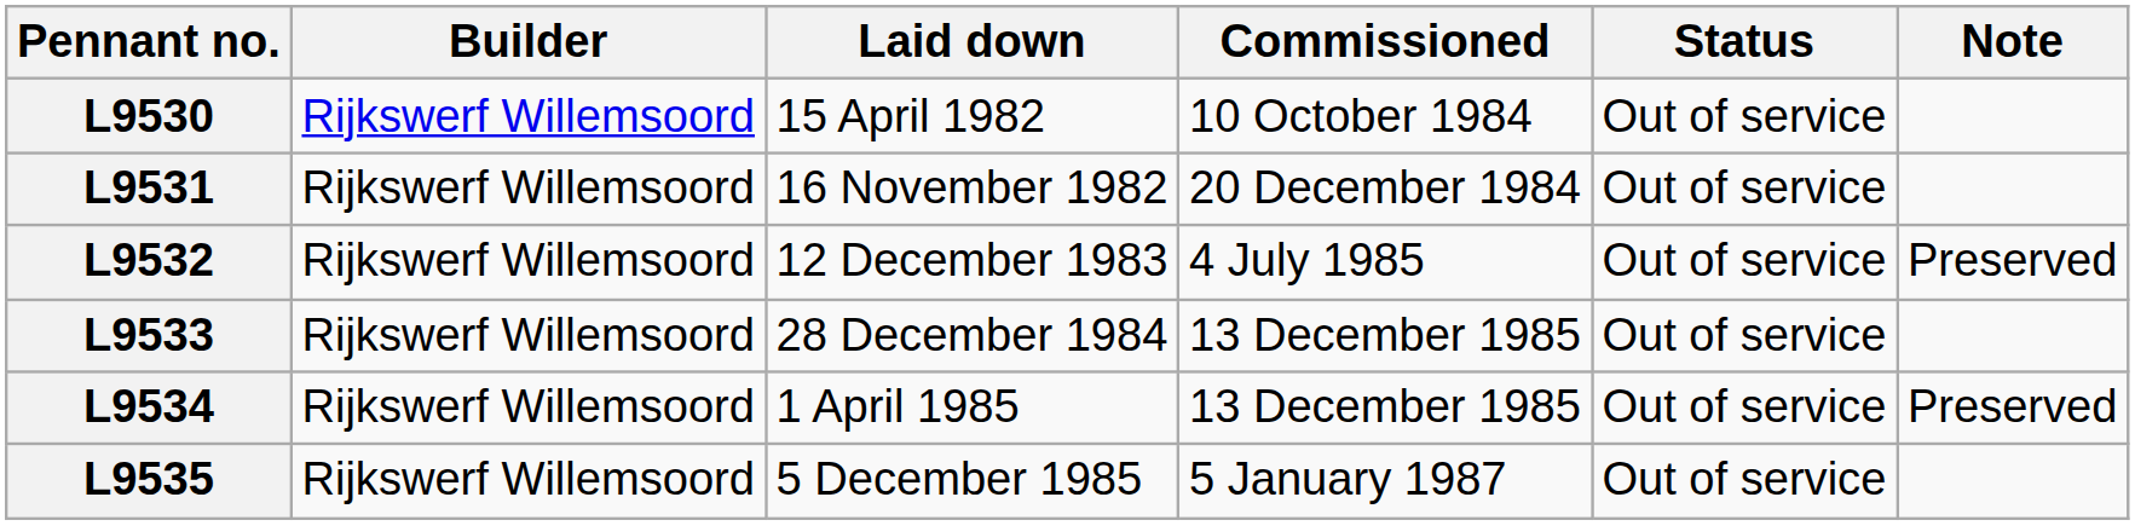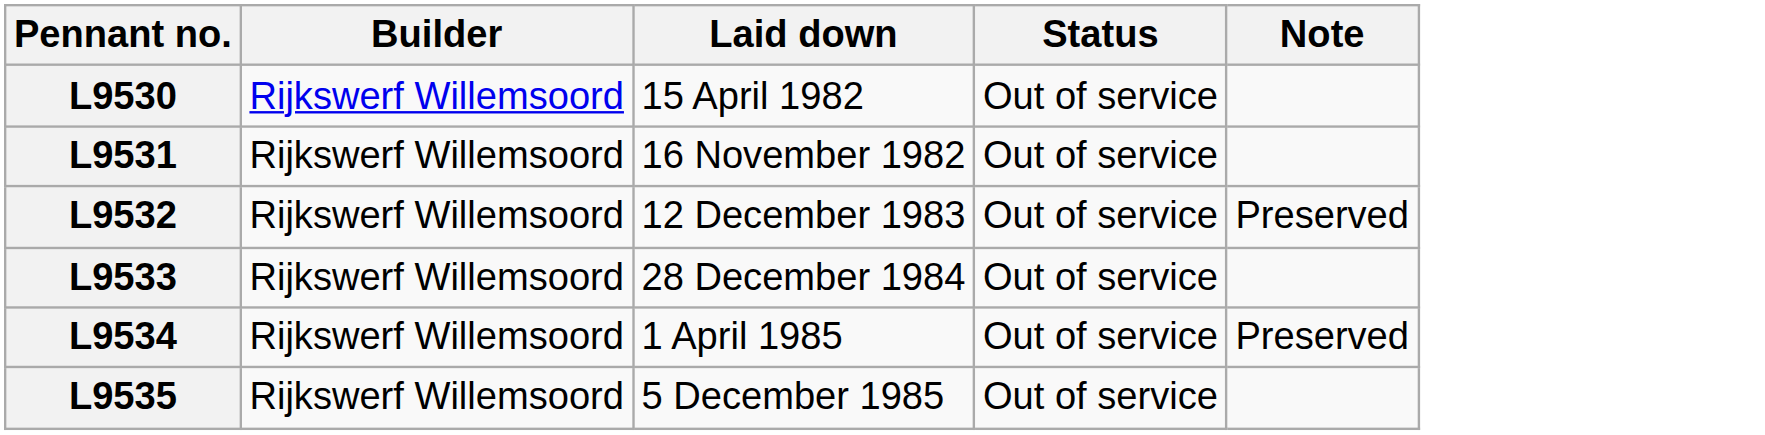- column: Commissioned | 10 October 1984 | 20 December 1984 | 4 July 1985 | 13 December 1985 | 13 December 1985 | 5 January 1987
